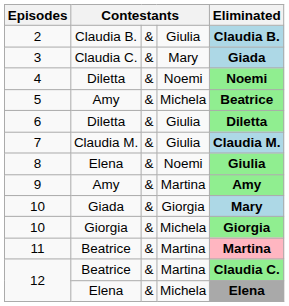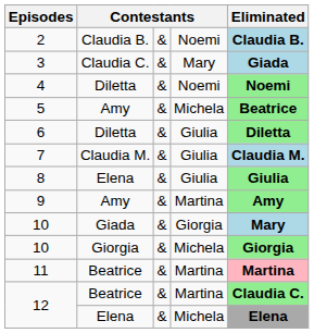2 | column 4: Giulia -> Noemi
8 | column 4: Noemi -> Giulia
